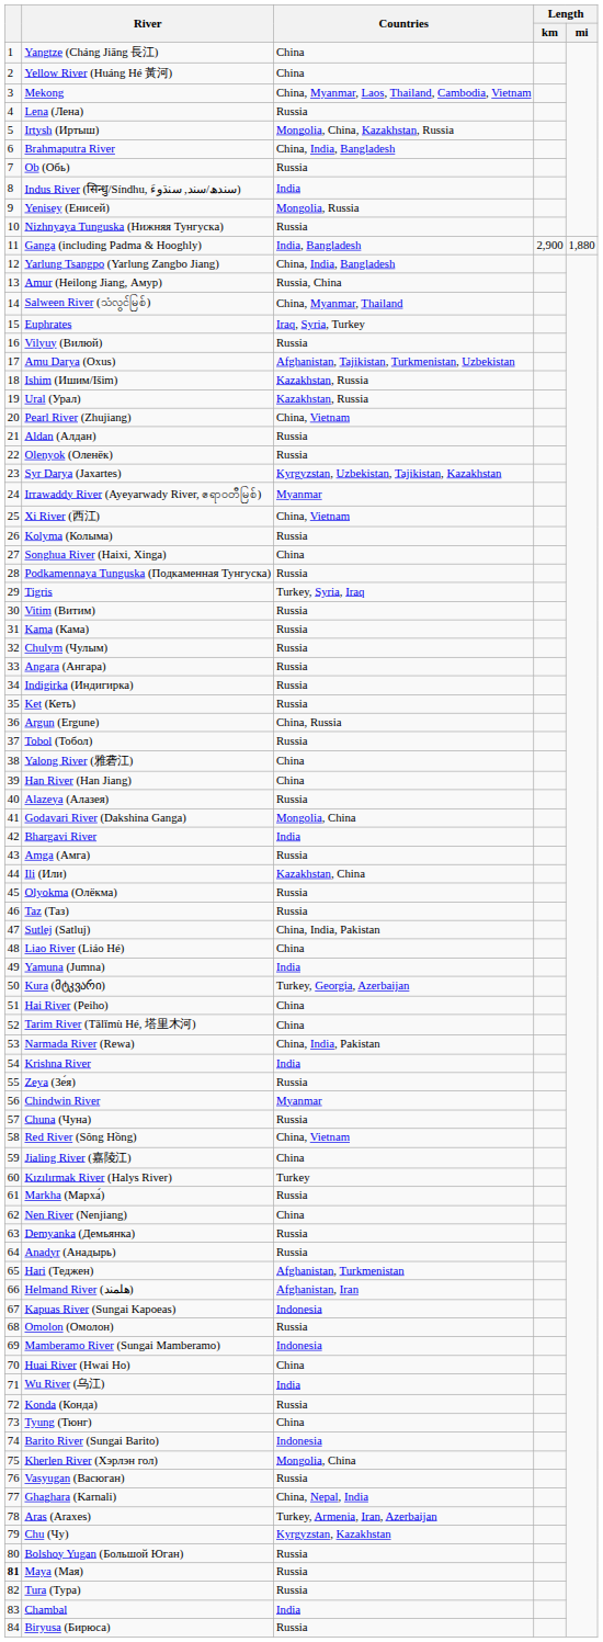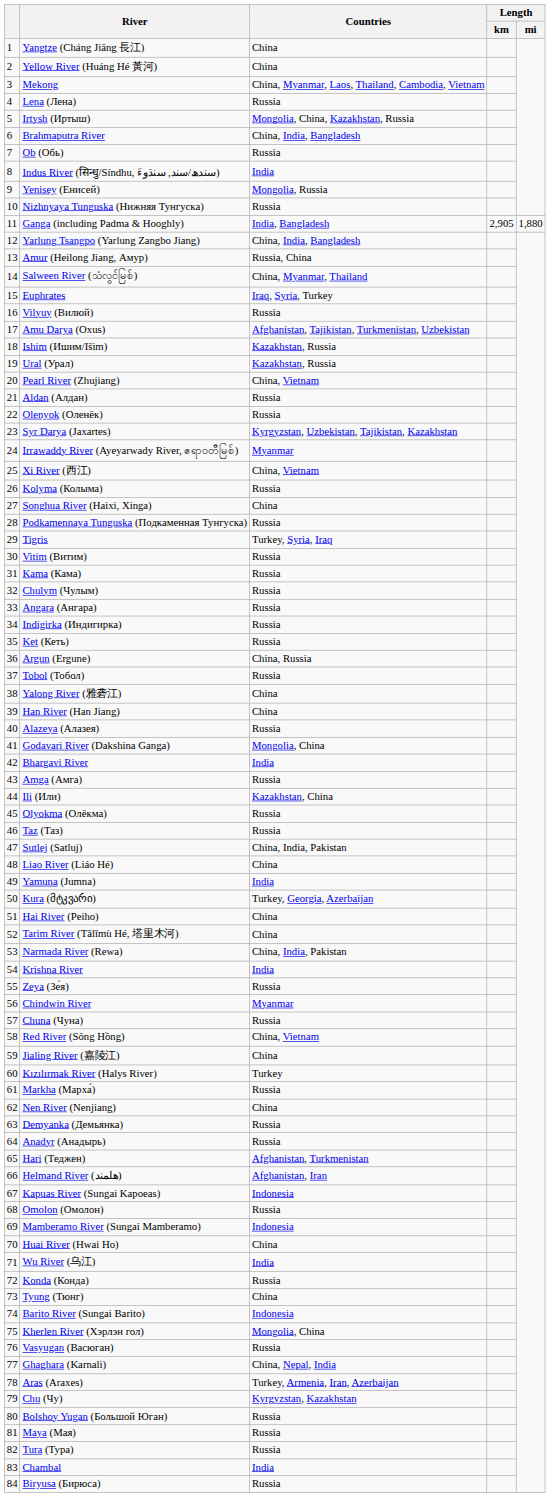Ganga (including Padma & Hooghly) | Length / km: 2,900 -> 2,905
Maya (Мая) | column 1: bold -> normal
